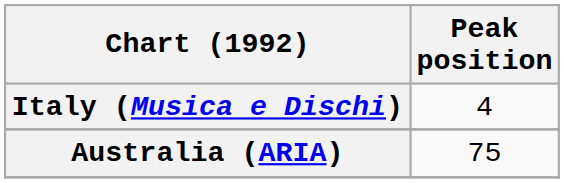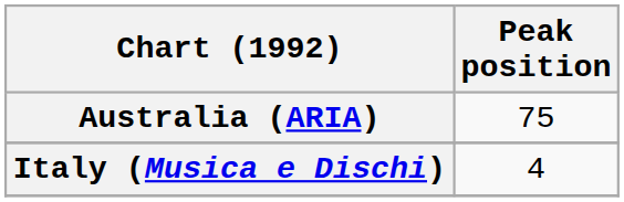rows swapped: Australia (ARIA) <-> Italy (Musica e Dischi)
